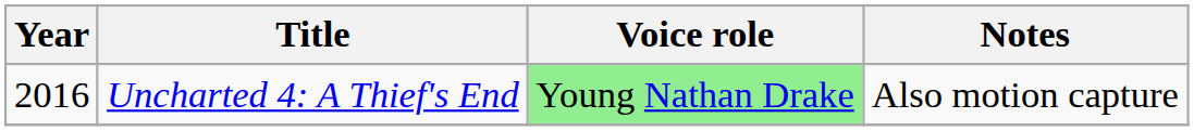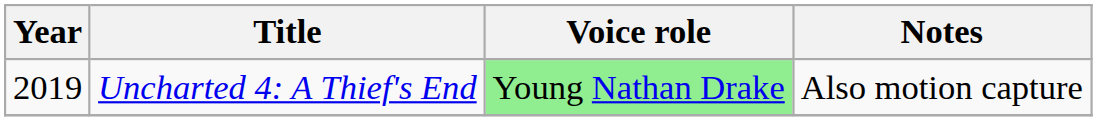Uncharted 4: A Thief's End | Year: 2016 -> 2019
